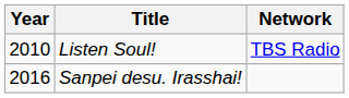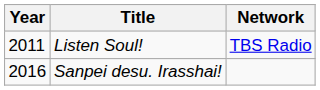Listen Soul! | Year: 2010 -> 2011
